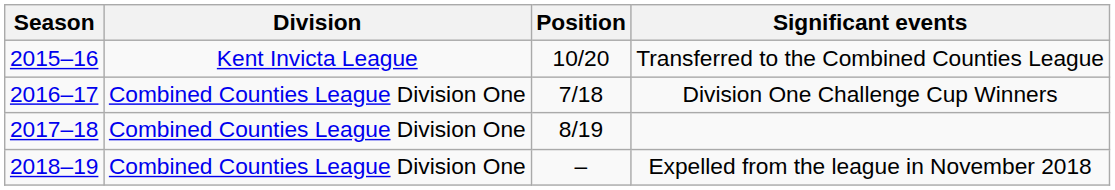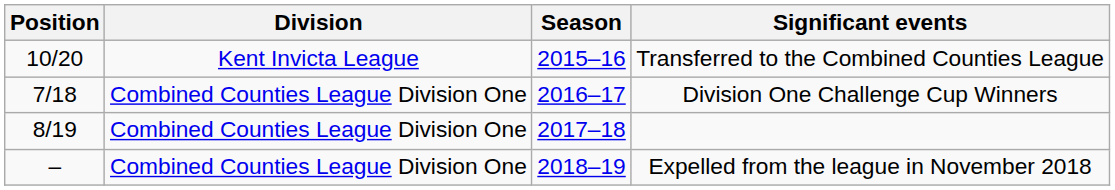columns swapped: Season <-> Position
